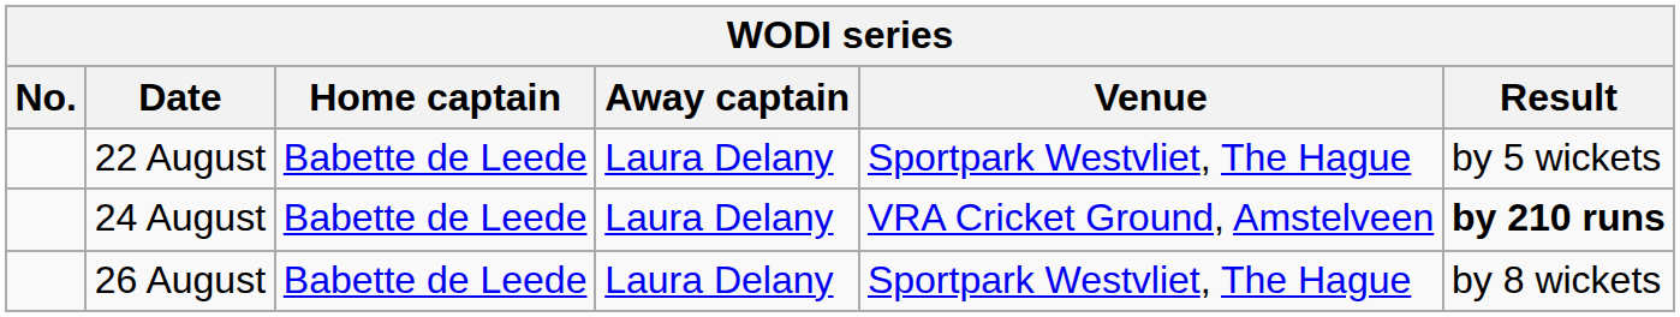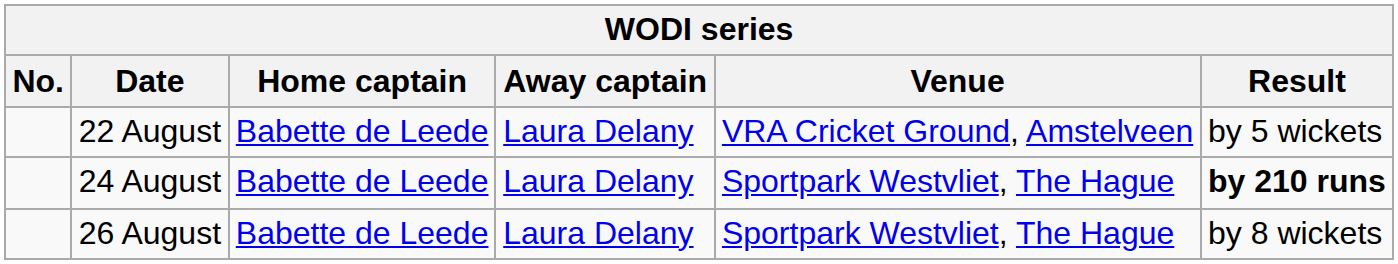22 August | Venue: Sportpark Westvliet, The Hague -> VRA Cricket Ground, Amstelveen
24 August | Venue: VRA Cricket Ground, Amstelveen -> Sportpark Westvliet, The Hague
